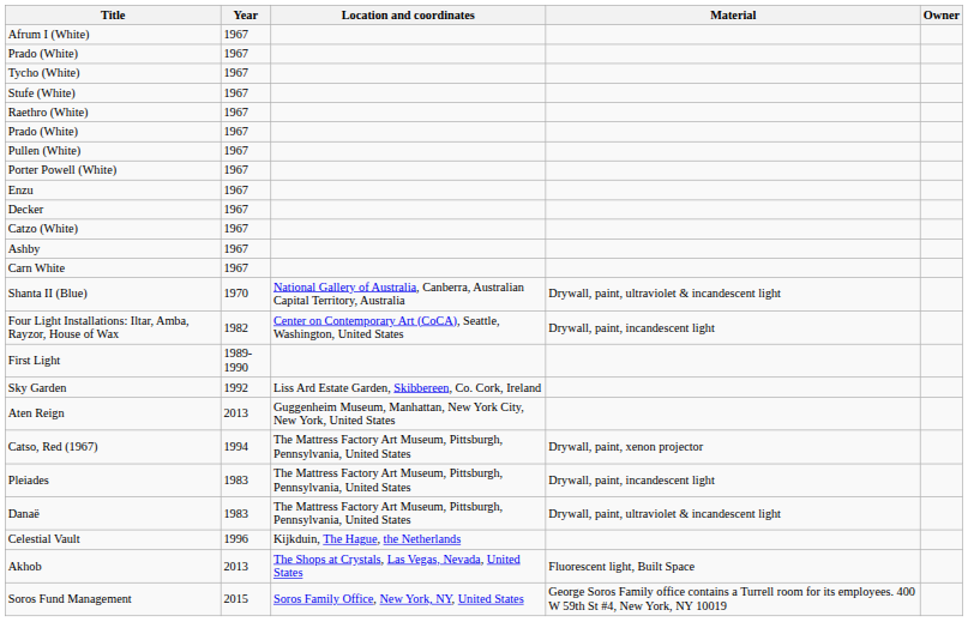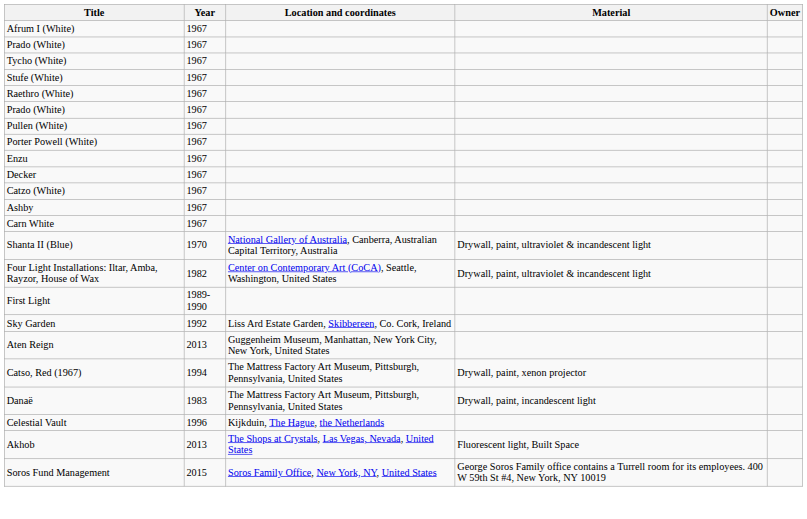Four Light Installations: Iltar, Amba, Rayzor, House of Wax | Material: Drywall, paint, incandescent light -> Drywall, paint, ultraviolet & incandescent light
- row: Pleiades | 1983 | The Mattress Factory Art Museum, Pittsburgh, Pennsylvania, United States | Drywall, paint, incandescent light
Danaë | Material: Drywall, paint, ultraviolet & incandescent light -> Drywall, paint, incandescent light
